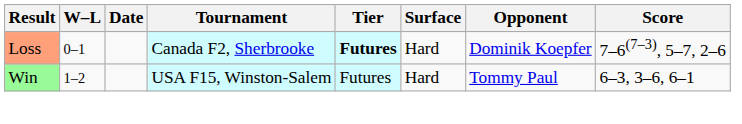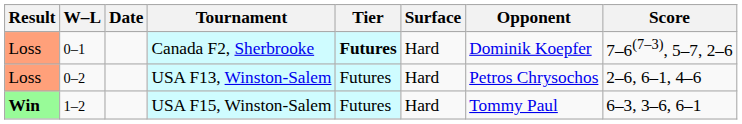+ row: Loss | 0–2 | USA F13, Winston-Salem | Futures | Hard | Petros Chrysochos | 2–6, 6–1, 4–6
USA F15, Winston-Salem | Result: normal -> bold
